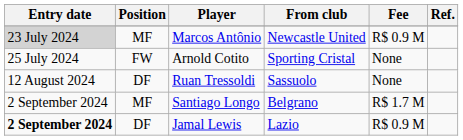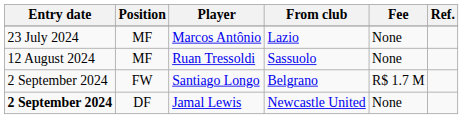Marcos Antônio | Entry date: lightgrey background -> no background
Marcos Antônio | From club: Newcastle United -> Lazio
Marcos Antônio | Fee: R$ 0.9 M -> None
- row: 25 July 2024 | FW | Arnold Cotito | Sporting Cristal | None
Ruan Tressoldi | Position: DF -> MF
Santiago Longo | Position: MF -> FW
Jamal Lewis | From club: Lazio -> Newcastle United
Jamal Lewis | Fee: R$ 0.9 M -> None
